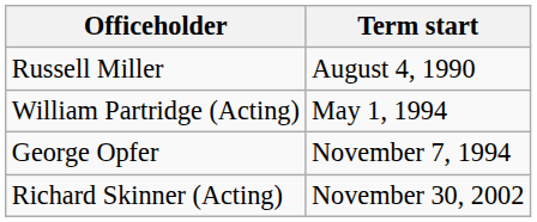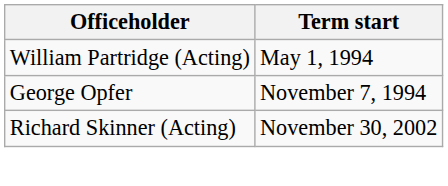- row: Russell Miller | August 4, 1990
